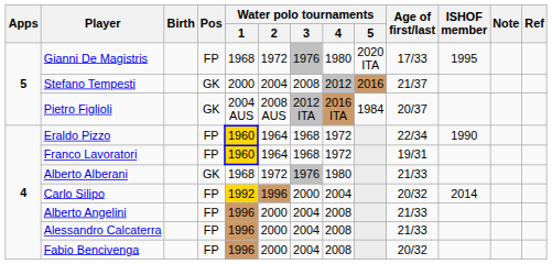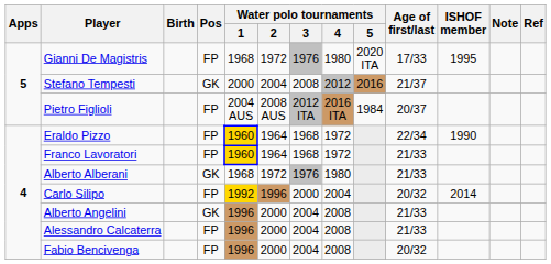Pietro Figlioli | Pos: GK -> FP
Franco Lavoratori | Age of first/last: 19/31 -> 21/33
Alberto Angelini | Pos: FP -> GK
